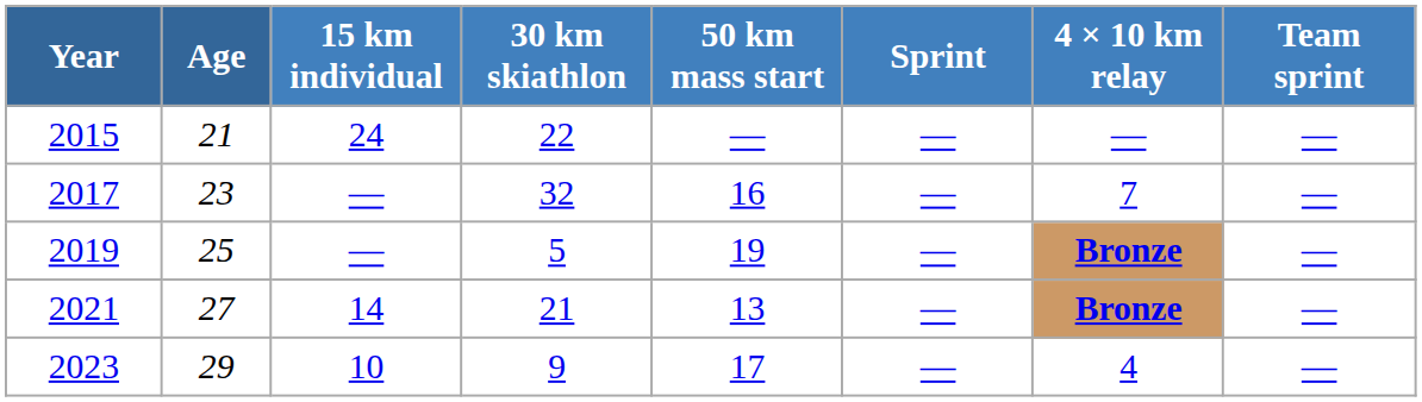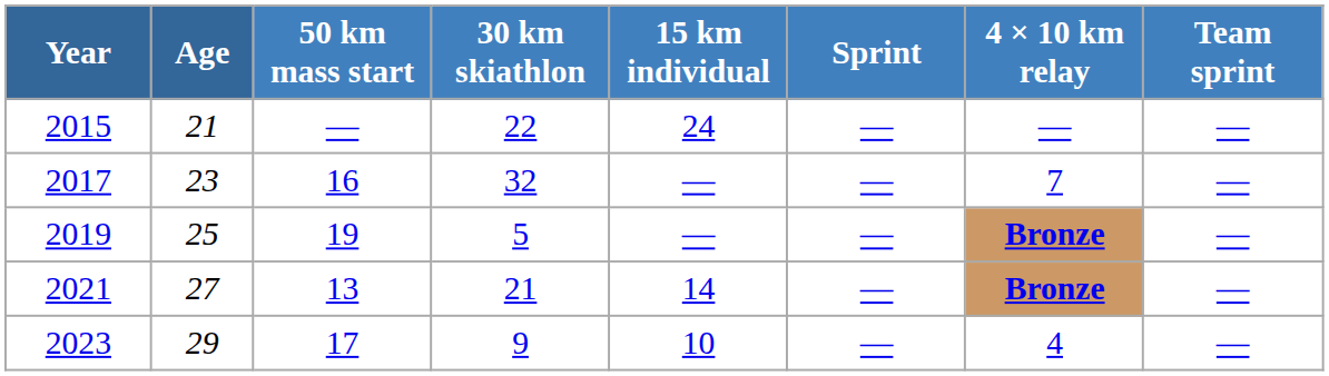columns swapped: 15 km individual <-> 50 km mass start
